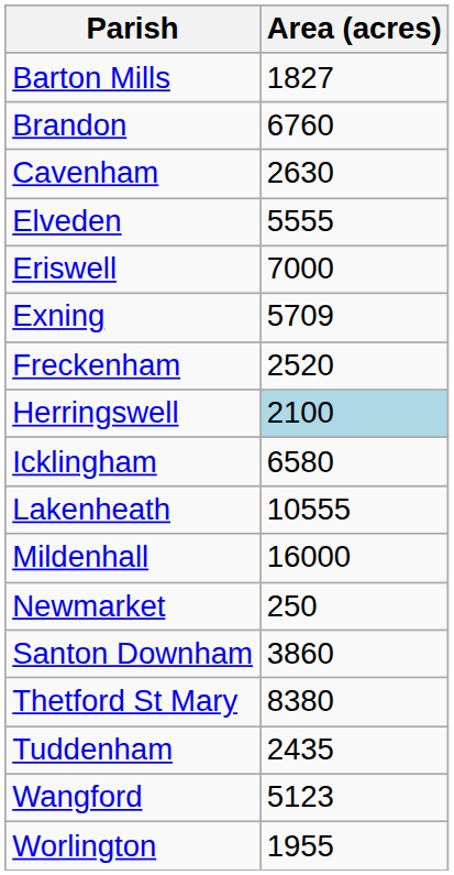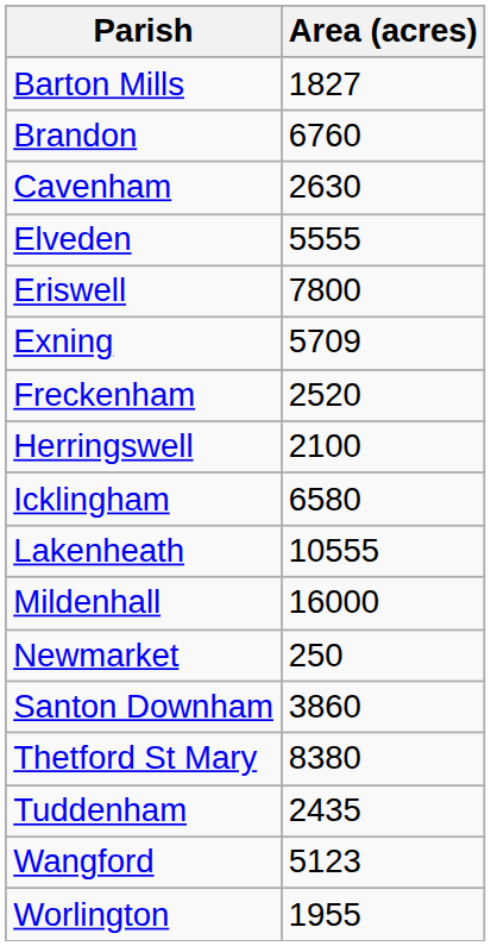Eriswell | Area (acres): 7000 -> 7800
Herringswell | Area (acres): lightblue background -> no background
